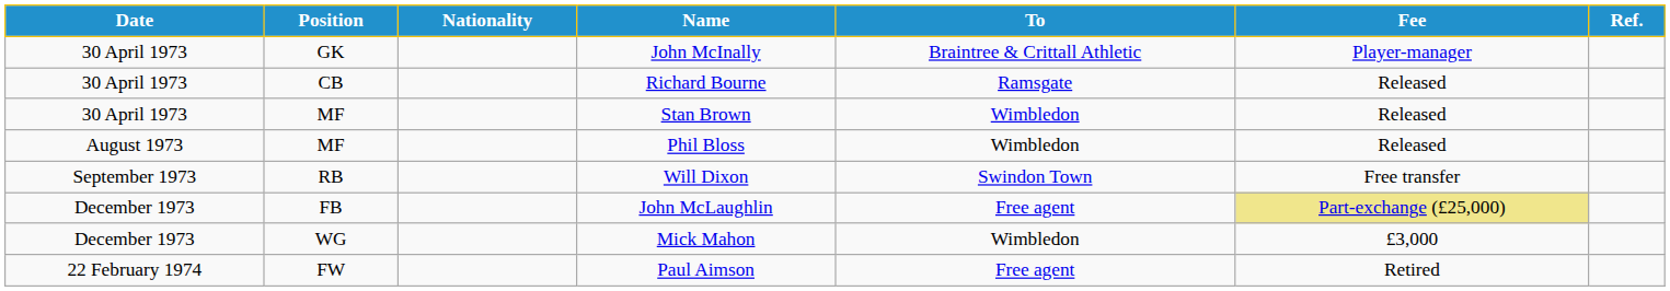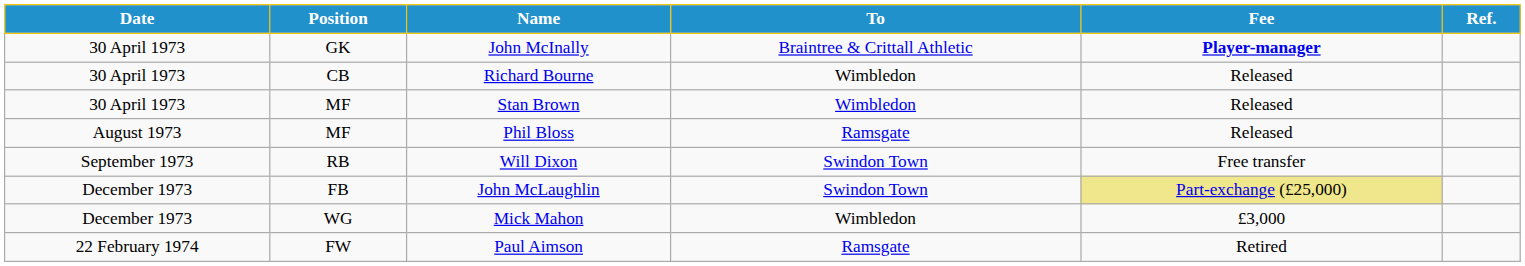- column: Nationality
John McInally | Fee: normal -> bold
Richard Bourne | To: Ramsgate -> Wimbledon
Phil Bloss | To: Wimbledon -> Ramsgate
John McLaughlin | To: Free agent -> Swindon Town
Paul Aimson | To: Free agent -> Ramsgate
